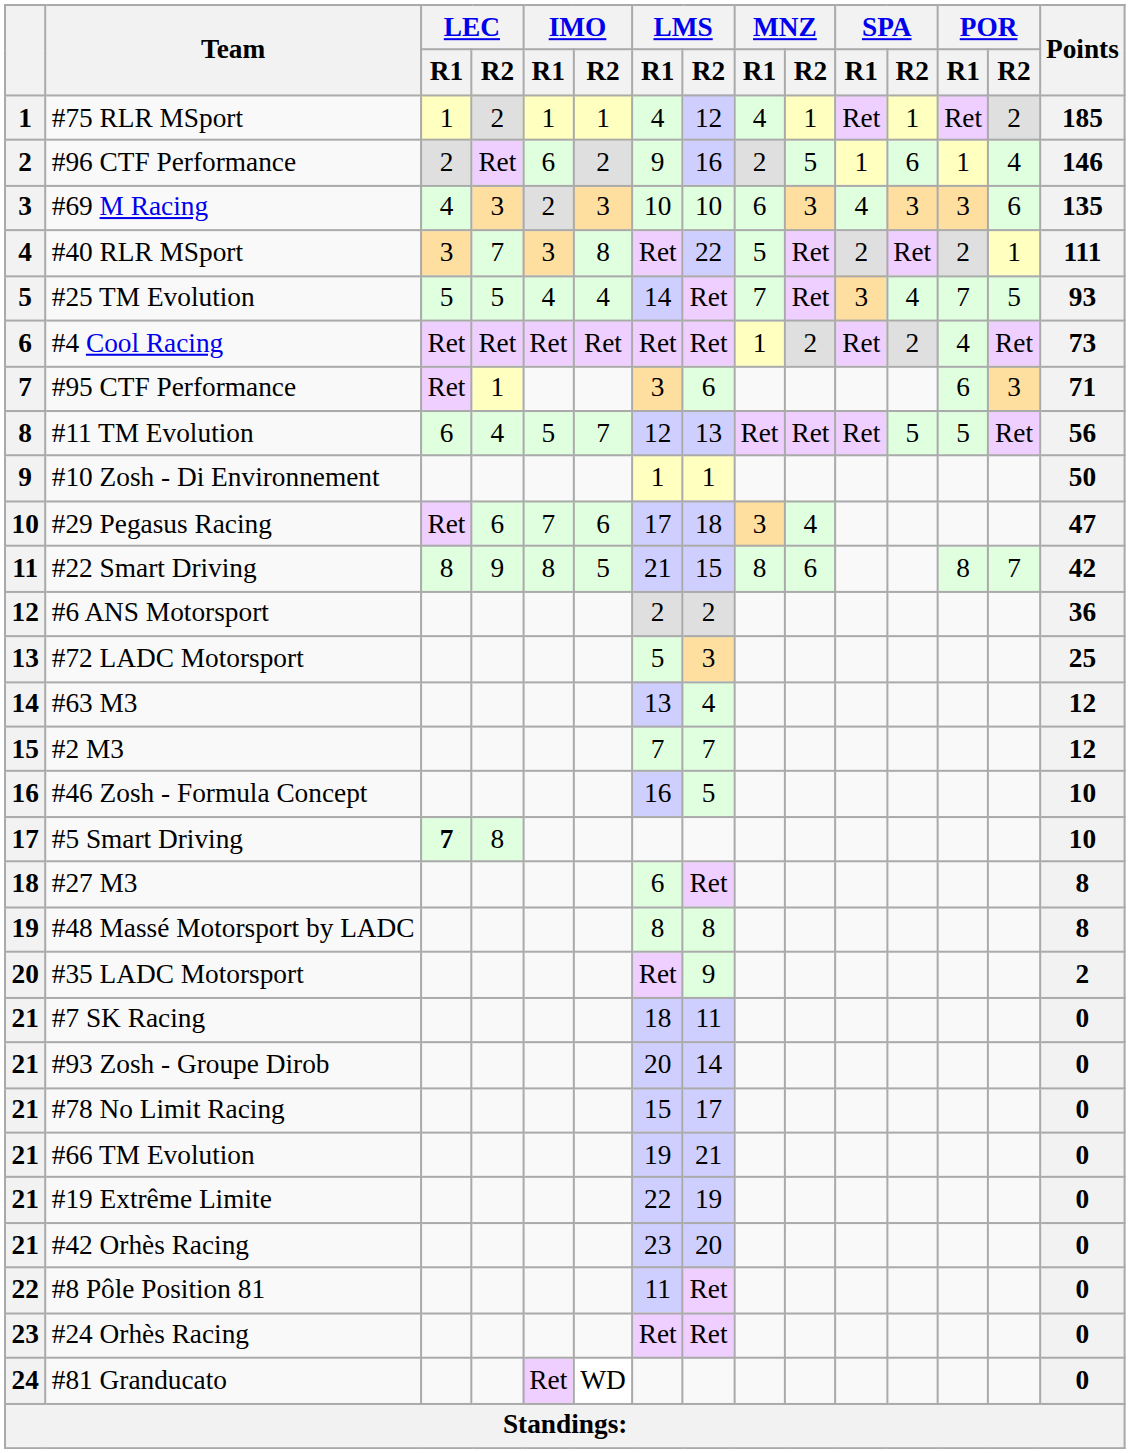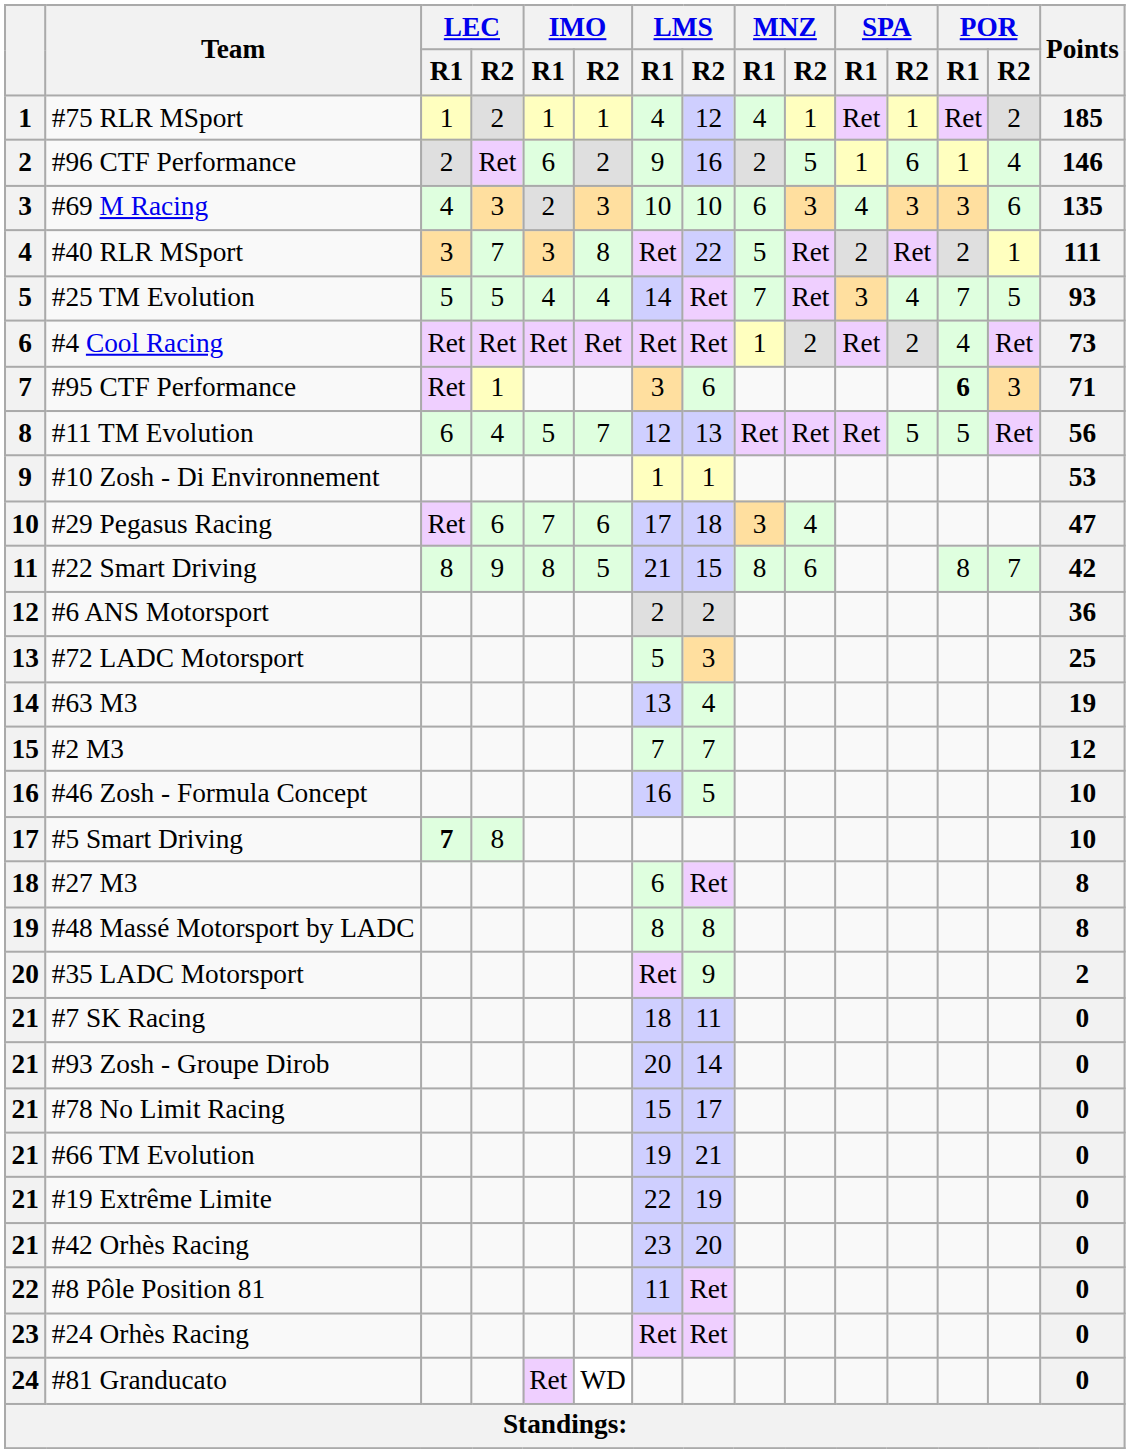#95 CTF Performance | POR / R1: normal -> bold
#10 Zosh - Di Environnement | Points: 50 -> 53
#63 M3 | Points: 12 -> 19
